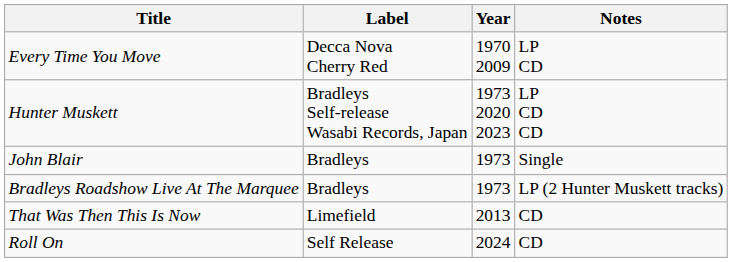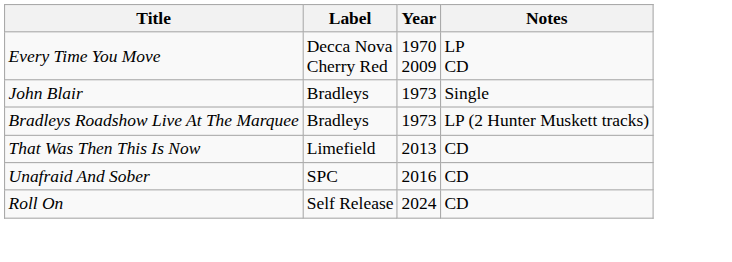- row: Hunter Muskett | Bradleys Self-release Wasabi Records, Japan | 1973 2020 2023 | LP CD CD
+ row: Unafraid And Sober | SPC | 2016 | CD
